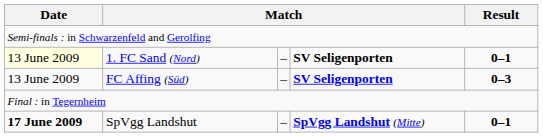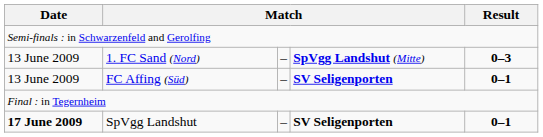1. FC Sand (Nord) | Date: lightyellow background -> no background
1. FC Sand (Nord) | column 4: SV Seligenporten -> SpVgg Landshut (Mitte)
1. FC Sand (Nord) | Result: 0–1 -> 0–3
FC Affing (Süd) | Result: 0–3 -> 0–1
SpVgg Landshut | column 4: SpVgg Landshut (Mitte) -> SV Seligenporten
